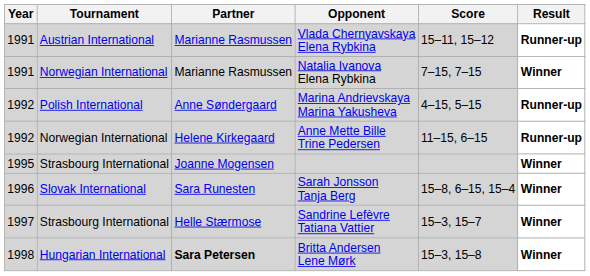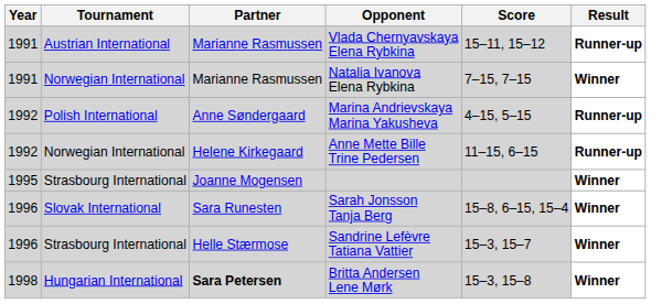Sandrine Lefèvre Tatiana Vattier | Year: 1997 -> 1996
